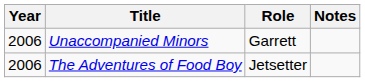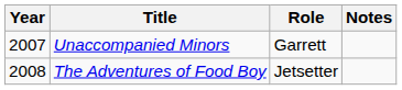Unaccompanied Minors | Year: 2006 -> 2007
The Adventures of Food Boy | Year: 2006 -> 2008
